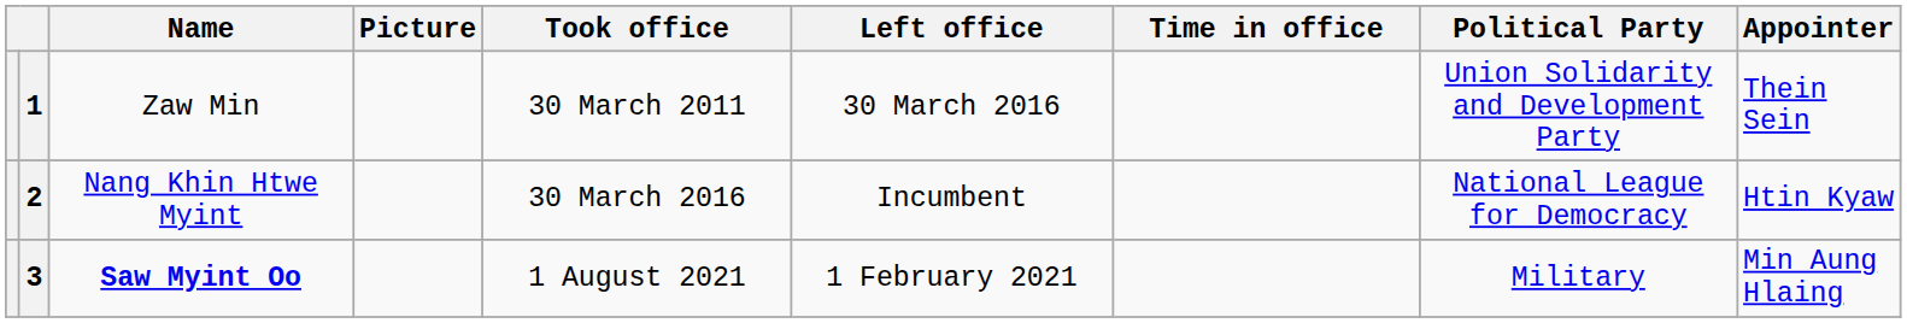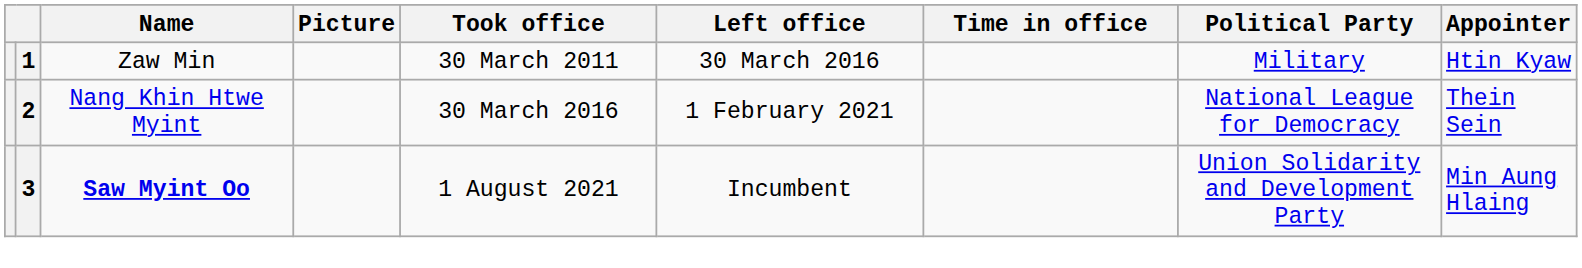1 | Political Party: Union Solidarity and Development Party -> Military
1 | Appointer: Thein Sein -> Htin Kyaw
2 | Left office: Incumbent -> 1 February 2021
2 | Appointer: Htin Kyaw -> Thein Sein
3 | Left office: 1 February 2021 -> Incumbent
3 | Political Party: Military -> Union Solidarity and Development Party
